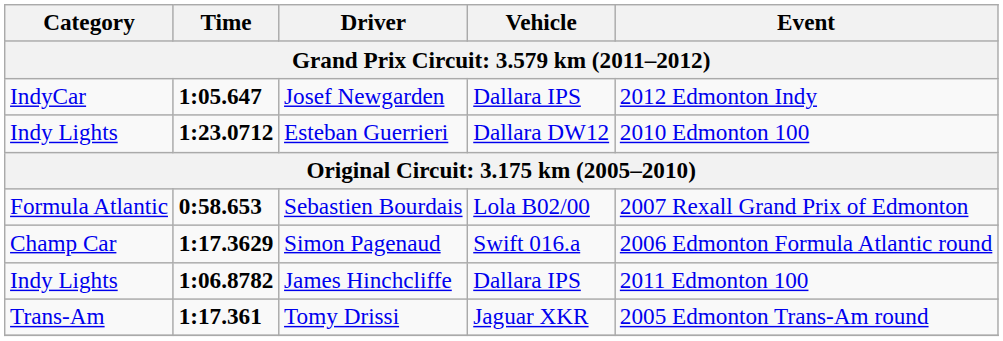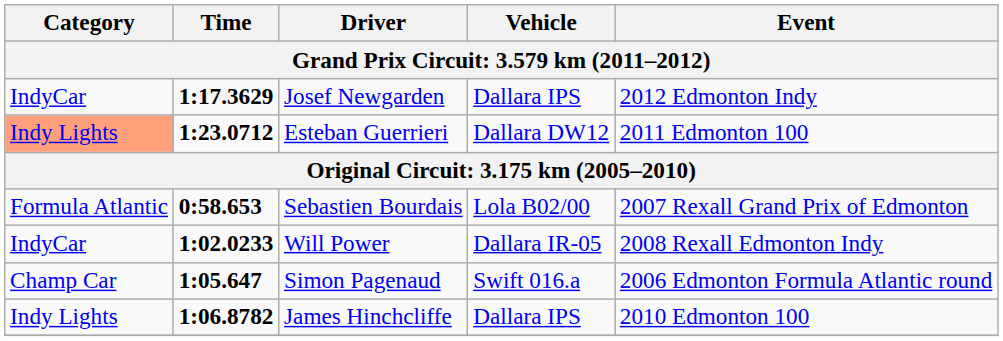Josef Newgarden | Time: 1:05.647 -> 1:17.3629
Esteban Guerrieri | Category: no background -> lightsalmon background
Esteban Guerrieri | Event: 2010 Edmonton 100 -> 2011 Edmonton 100
+ row: IndyCar | 1:02.0233 | Will Power | Dallara IR-05 | 2008 Rexall Edmonton Indy
Simon Pagenaud | Time: 1:17.3629 -> 1:05.647
James Hinchcliffe | Event: 2011 Edmonton 100 -> 2010 Edmonton 100
- row: Trans-Am | 1:17.361 | Tomy Drissi | Jaguar XKR | 2005 Edmonton Trans-Am round
